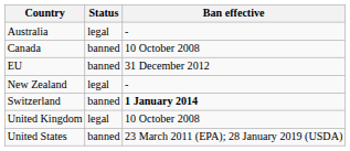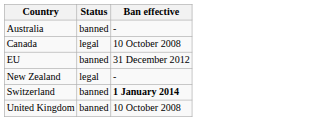Australia | Status: legal -> banned
Canada | Status: banned -> legal
United Kingdom | Status: legal -> banned
- row: United States | banned | 23 March 2011 (EPA); 28 January 2019 (USDA)
